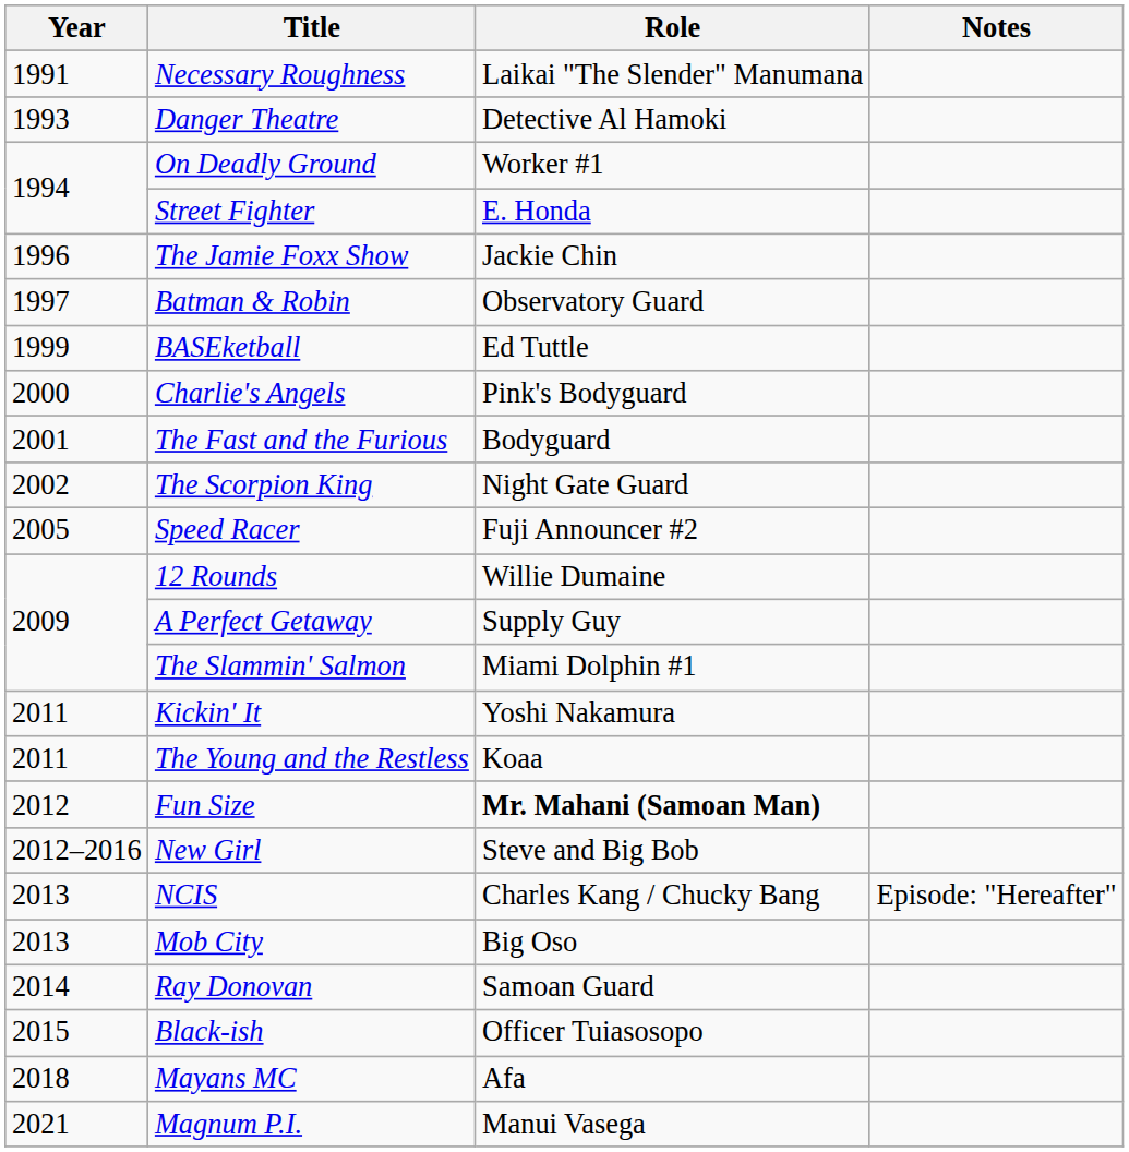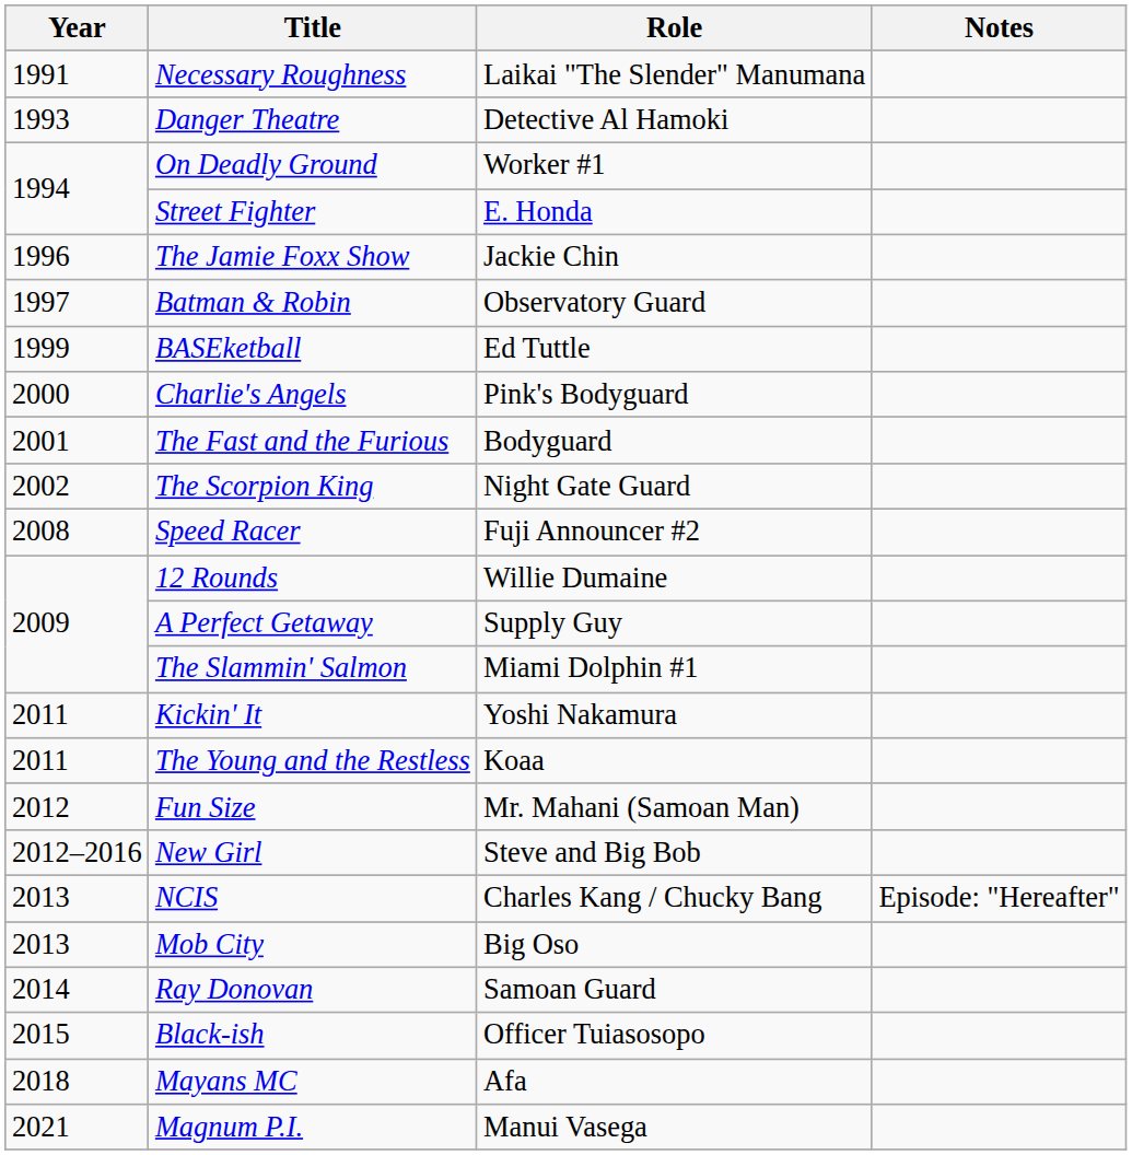Speed Racer | Year: 2005 -> 2008
Fun Size | Role: bold -> normal
